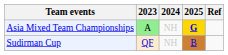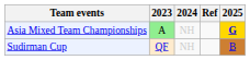columns swapped: 2025 <-> Ref
